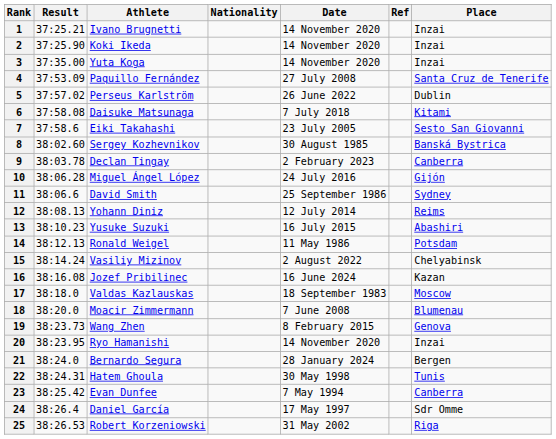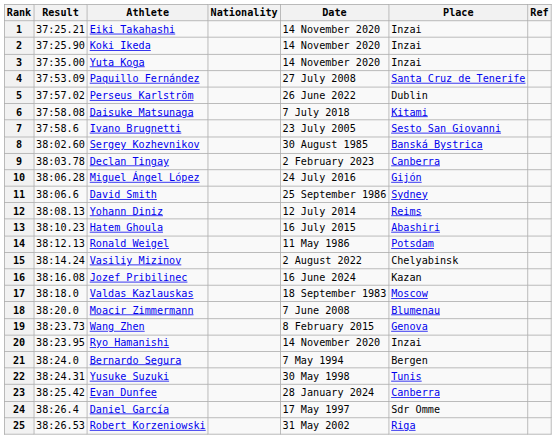columns swapped: Place <-> Ref
1 | Athlete: Ivano Brugnetti -> Eiki Takahashi
7 | Athlete: Eiki Takahashi -> Ivano Brugnetti
13 | Athlete: Yusuke Suzuki -> Hatem Ghoula
21 | Date: 28 January 2024 -> 7 May 1994
22 | Athlete: Hatem Ghoula -> Yusuke Suzuki
23 | Date: 7 May 1994 -> 28 January 2024
